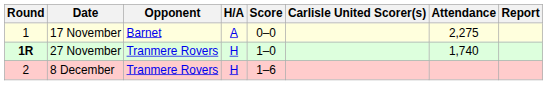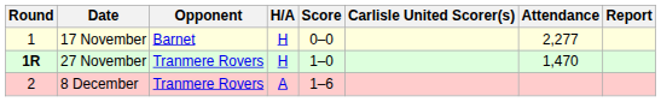17 November | H/A: A -> H
17 November | Attendance: 2,275 -> 2,277
27 November | Attendance: 1,740 -> 1,470
8 December | H/A: H -> A
